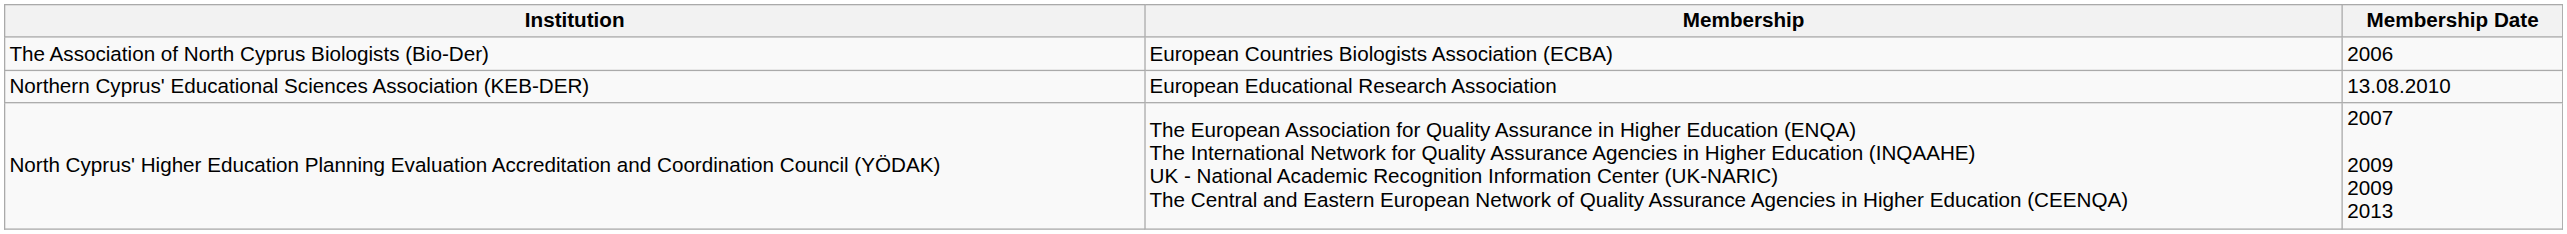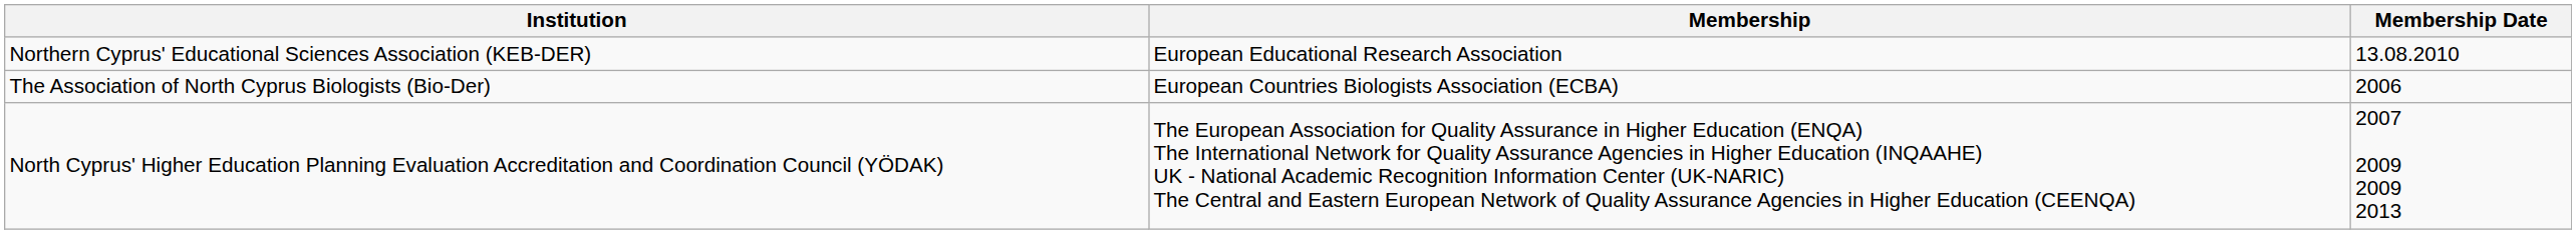rows swapped: The Association of North Cyprus Biologists (Bio-Der) <-> Northern Cyprus' Educational Sciences Association (KEB-DER)
